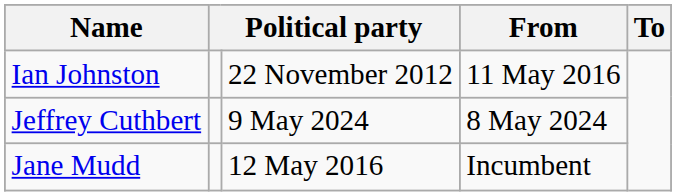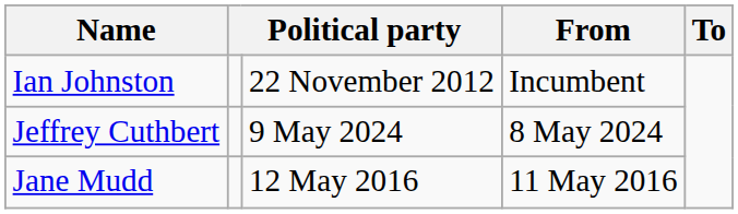Ian Johnston | From: 11 May 2016 -> Incumbent
Jane Mudd | From: Incumbent -> 11 May 2016
